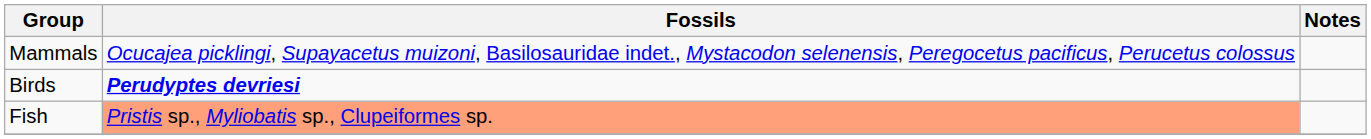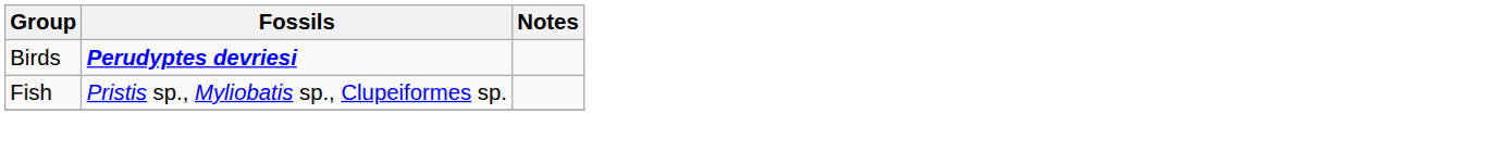- row: Mammals | Ocucajea picklingi, Supayacetus muizoni, Basilosauridae indet., Mystacodon selenensis, Peregocetus pacificus, Perucetus colossus
Fish | Fossils: lightsalmon background -> no background
